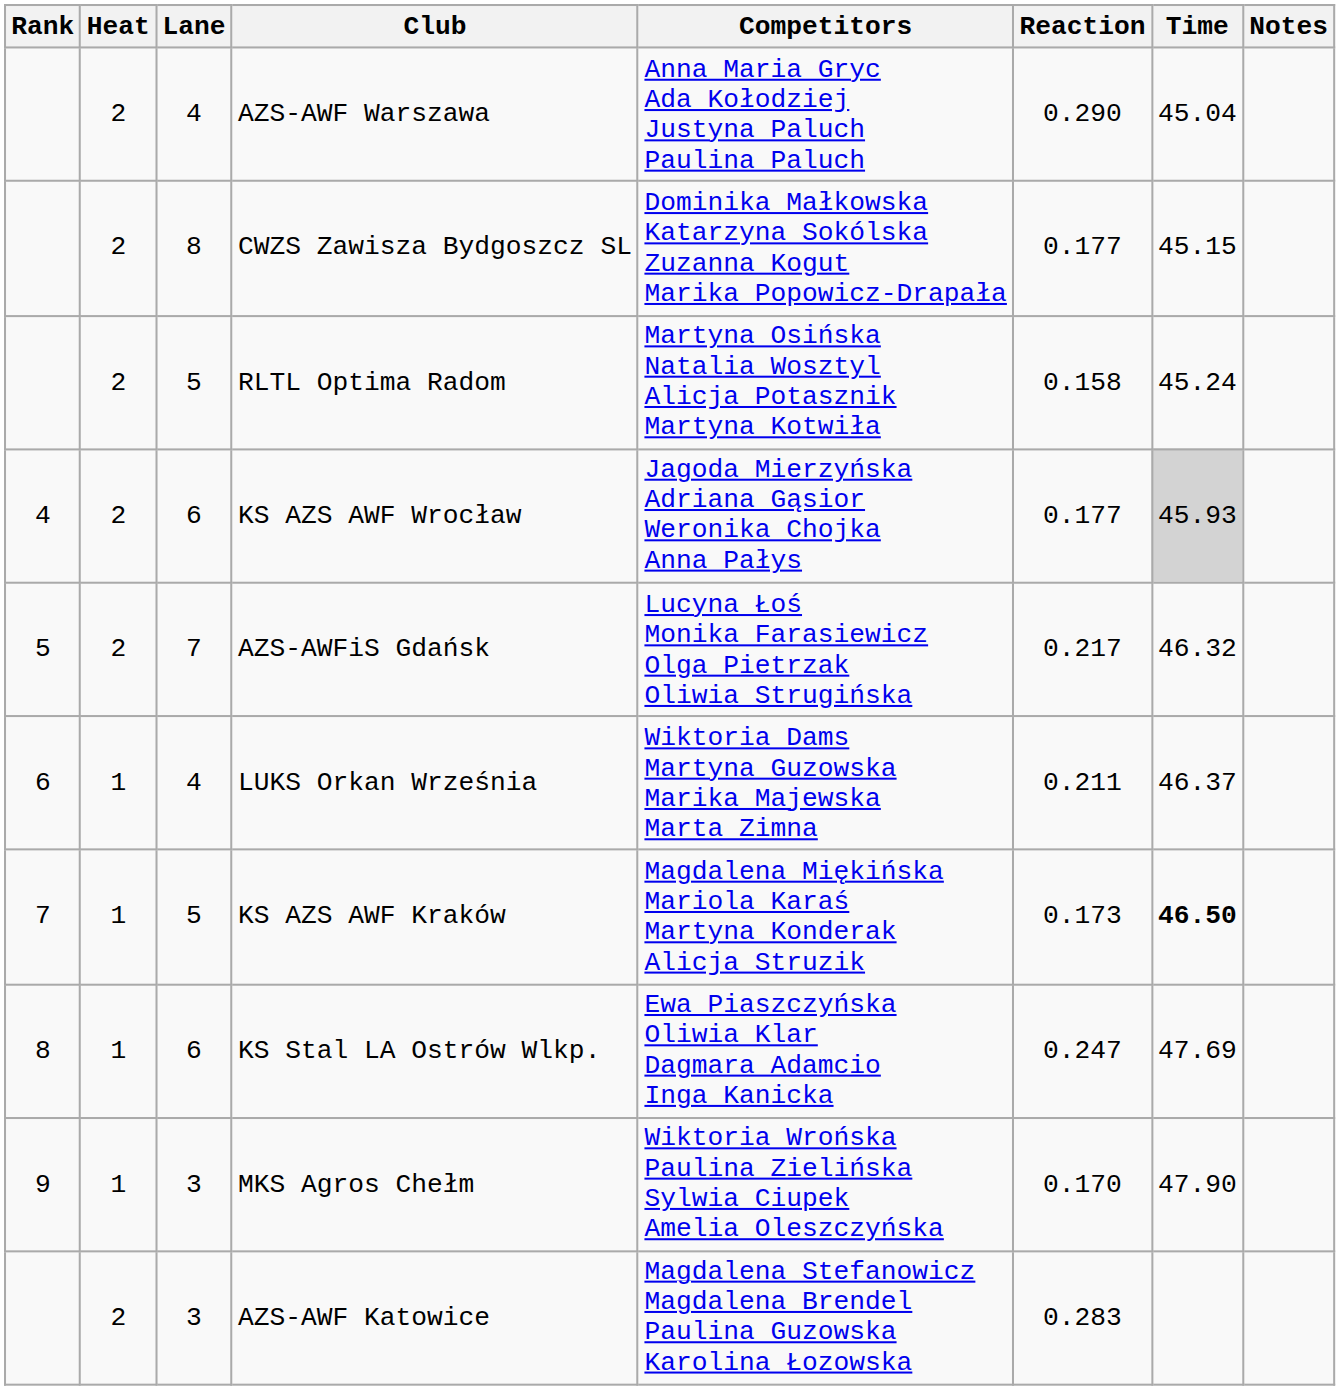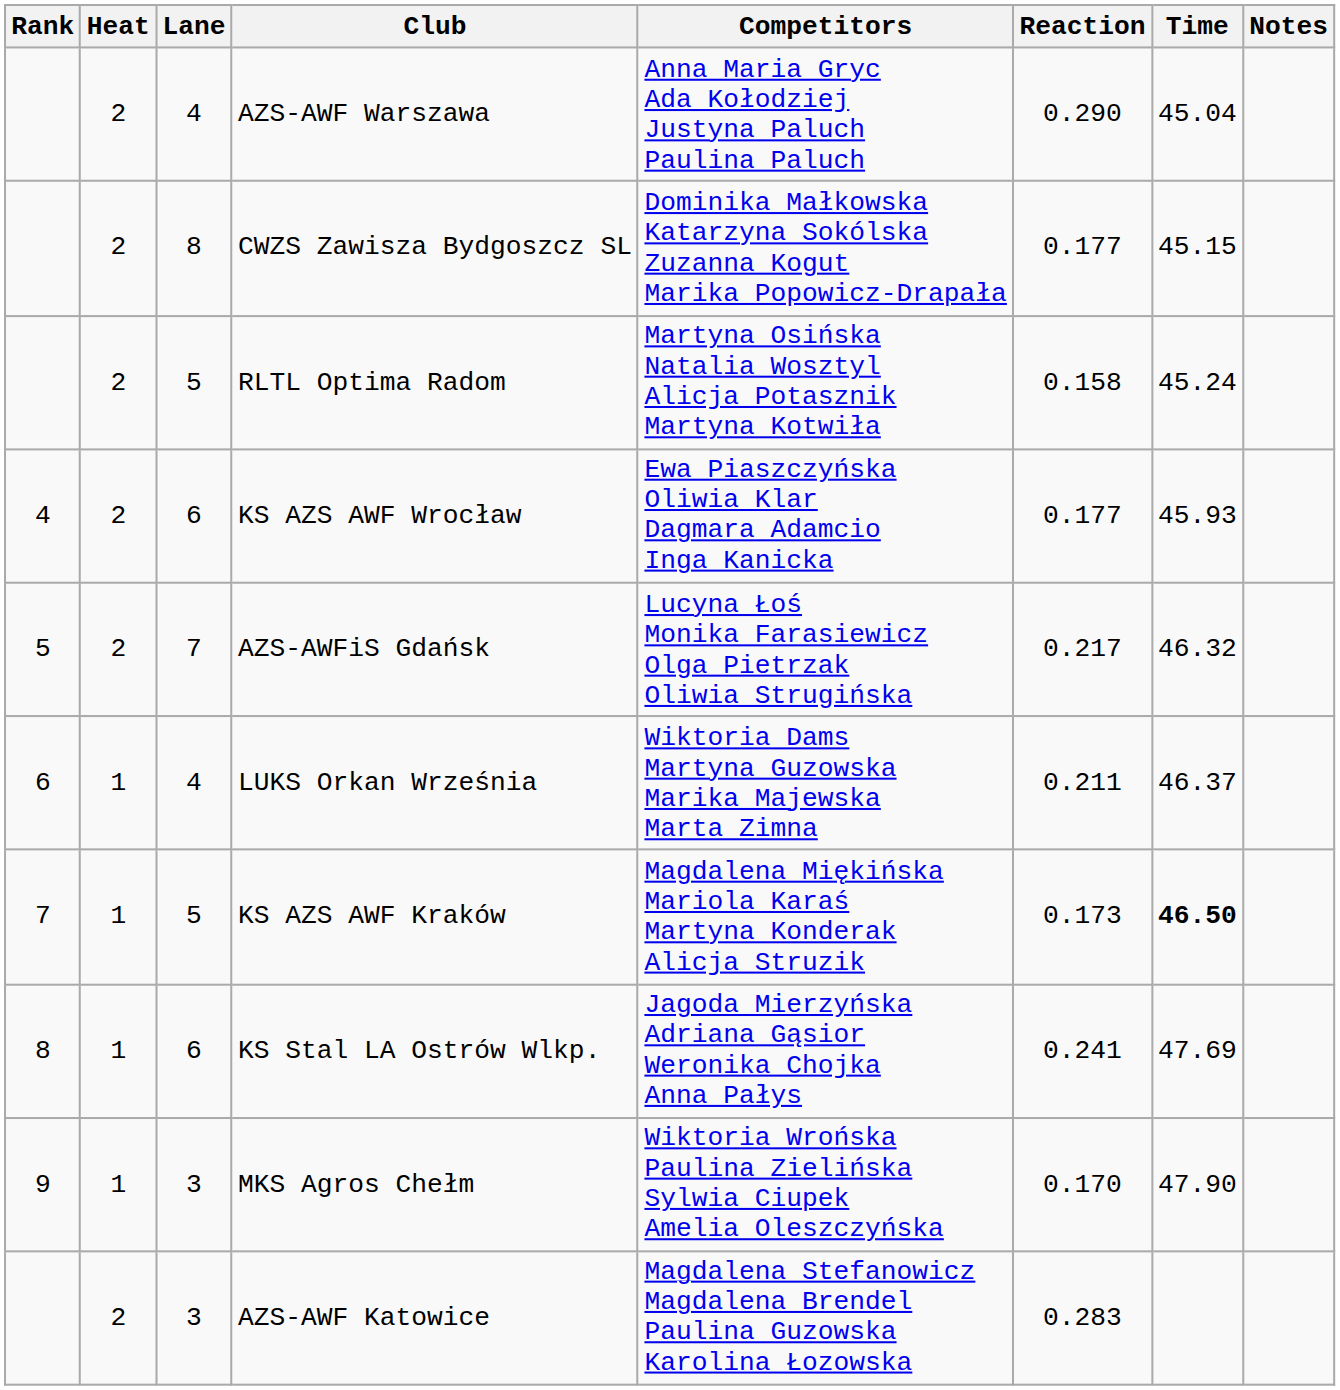KS AZS AWF Wrocław | Competitors: Jagoda Mierzyńska Adriana Gąsior Weronika Chojka Anna Pałys -> Ewa Piaszczyńska Oliwia Klar Dagmara Adamcio Inga Kanicka
KS AZS AWF Wrocław | Time: lightgrey background -> no background
KS Stal LA Ostrów Wlkp. | Competitors: Ewa Piaszczyńska Oliwia Klar Dagmara Adamcio Inga Kanicka -> Jagoda Mierzyńska Adriana Gąsior Weronika Chojka Anna Pałys
KS Stal LA Ostrów Wlkp. | Reaction: 0.247 -> 0.241
